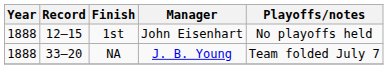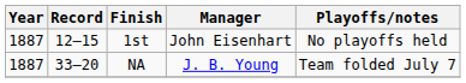1st | Year: 1888 -> 1887
NA | Year: 1888 -> 1887
